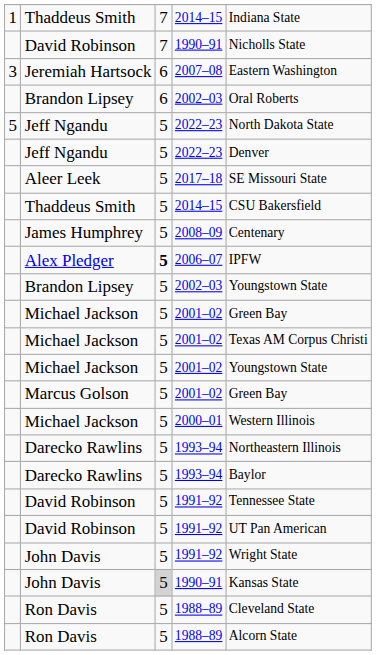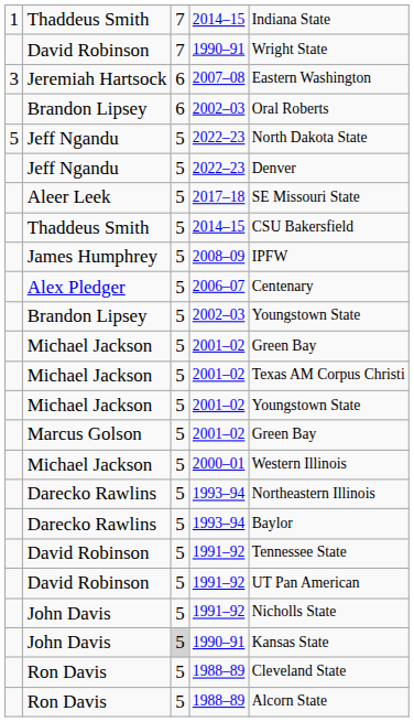David Robinson / 1990–91 | column 5: Nicholls State -> Wright State
James Humphrey | column 5: Centenary -> IPFW
Alex Pledger | column 3: bold -> normal
Alex Pledger | column 5: IPFW -> Centenary
John Davis / 1991–92 | column 5: Wright State -> Nicholls State
